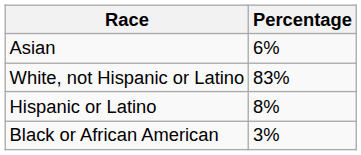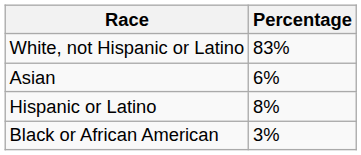rows swapped: White, not Hispanic or Latino <-> Asian
